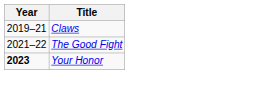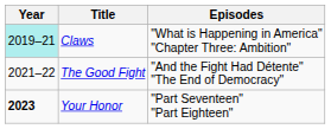+ column: Episodes | "What is Happening in America" "Chapter Three: Ambition" | "And the Fight Had Détente" "The End of Democracy" | "Part Seventeen" "Part Eighteen"
Claws | Year: no background -> paleturquoise background
